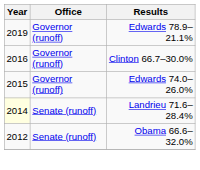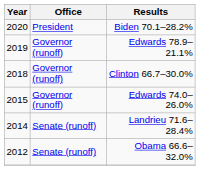+ row: 2020 | President | Biden 70.1–28.2%
Clinton 66.7–30.0% | Year: 2016 -> 2018
Landrieu 71.6–28.4% | Year: lightyellow background -> no background
